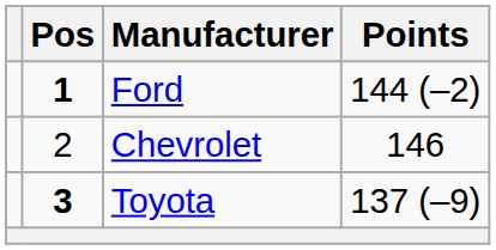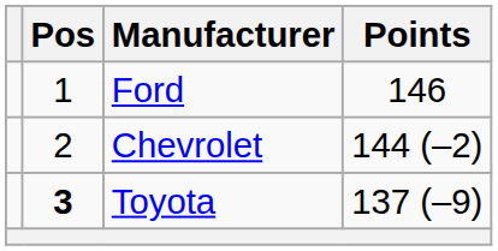Ford | Pos: bold -> normal
Ford | Points: 144 (–2) -> 146
Chevrolet | Points: 146 -> 144 (–2)
